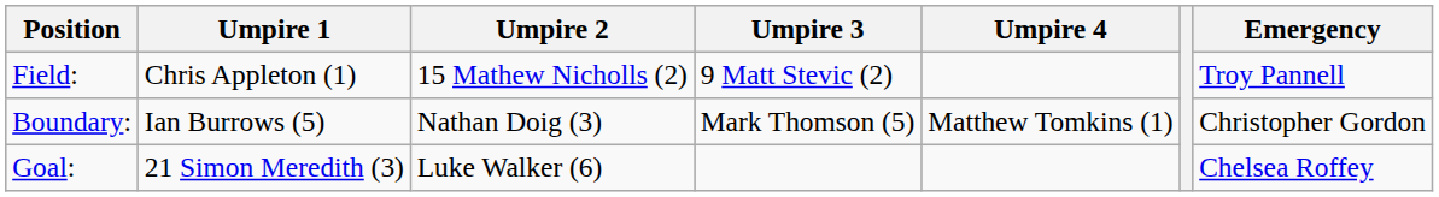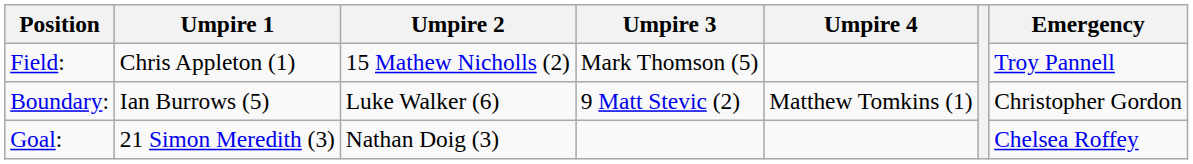Field: | Umpire 3: 9 Matt Stevic (2) -> Mark Thomson (5)
Boundary: | Umpire 2: Nathan Doig (3) -> Luke Walker (6)
Boundary: | Umpire 3: Mark Thomson (5) -> 9 Matt Stevic (2)
Goal: | Umpire 2: Luke Walker (6) -> Nathan Doig (3)
